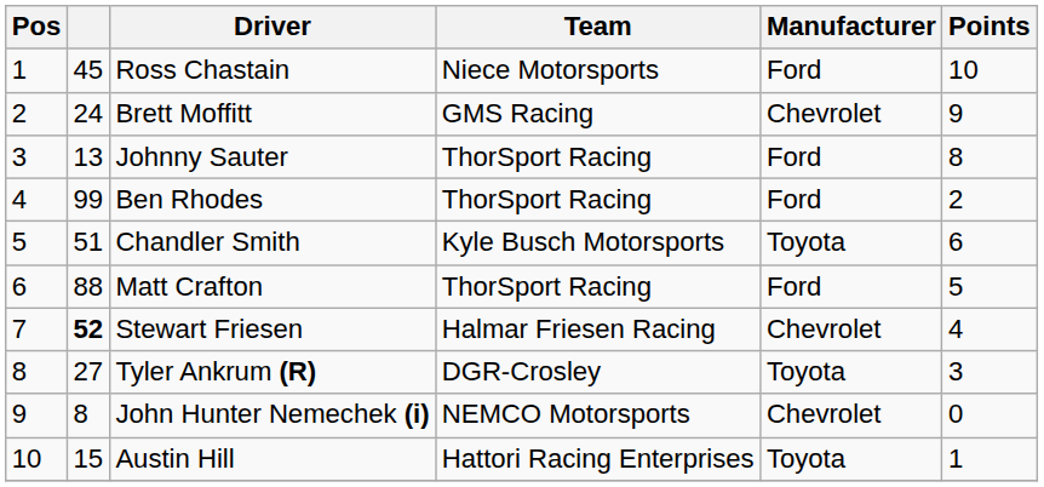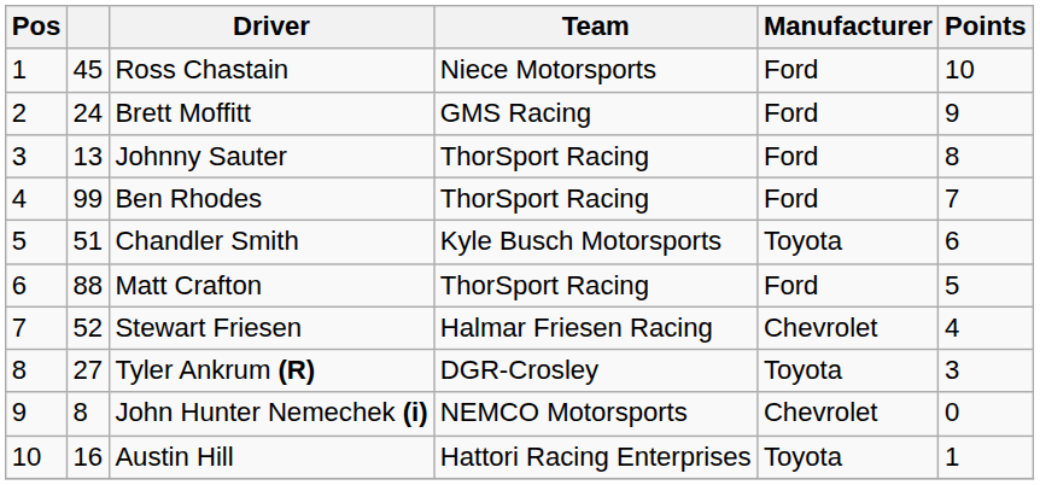Brett Moffitt | Manufacturer: Chevrolet -> Ford
Ben Rhodes | Points: 2 -> 7
Stewart Friesen | column 2: bold -> normal
Austin Hill | column 2: 15 -> 16
